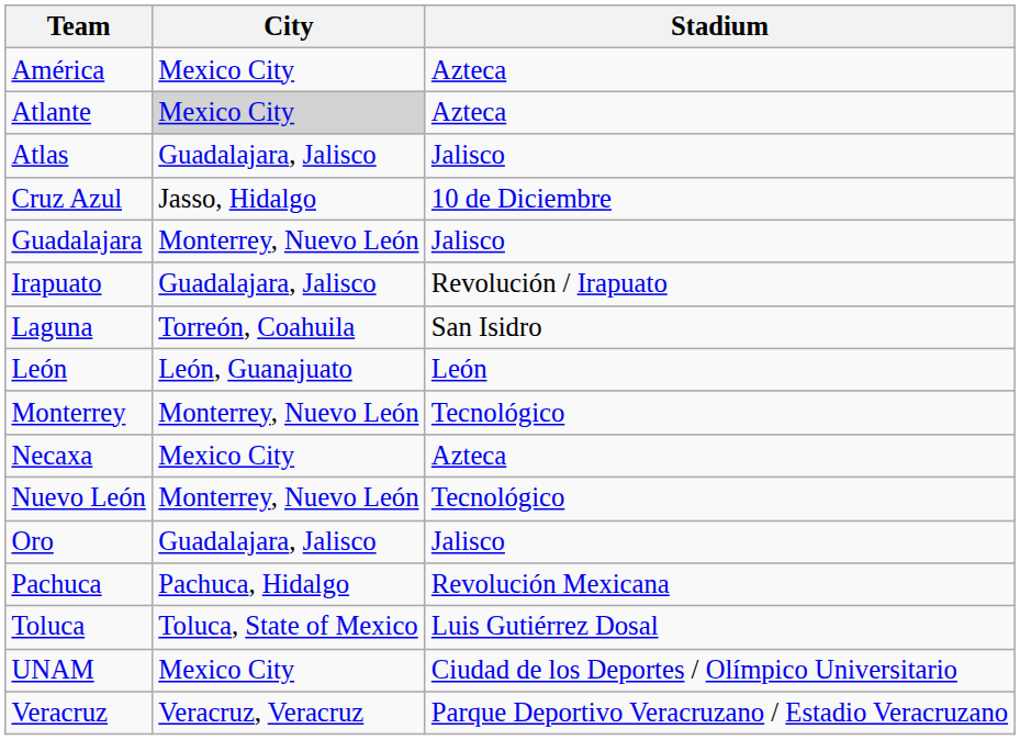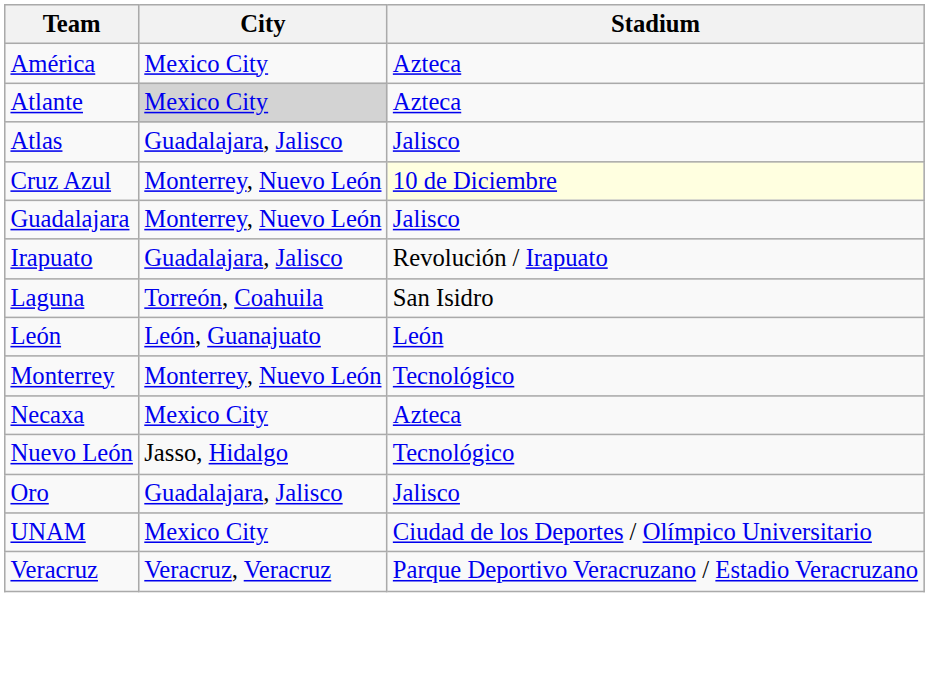Cruz Azul | City: Jasso, Hidalgo -> Monterrey, Nuevo León
Cruz Azul | Stadium: no background -> lightyellow background
Nuevo León | City: Monterrey, Nuevo León -> Jasso, Hidalgo
- row: Pachuca | Pachuca, Hidalgo | Revolución Mexicana
- row: Toluca | Toluca, State of Mexico | Luis Gutiérrez Dosal
